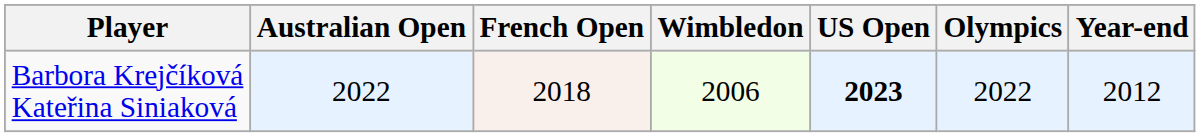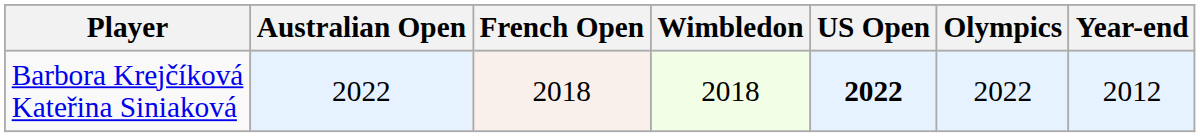Barbora Krejčíková Kateřina Siniaková | Wimbledon: 2006 -> 2018
Barbora Krejčíková Kateřina Siniaková | US Open: 2023 -> 2022
